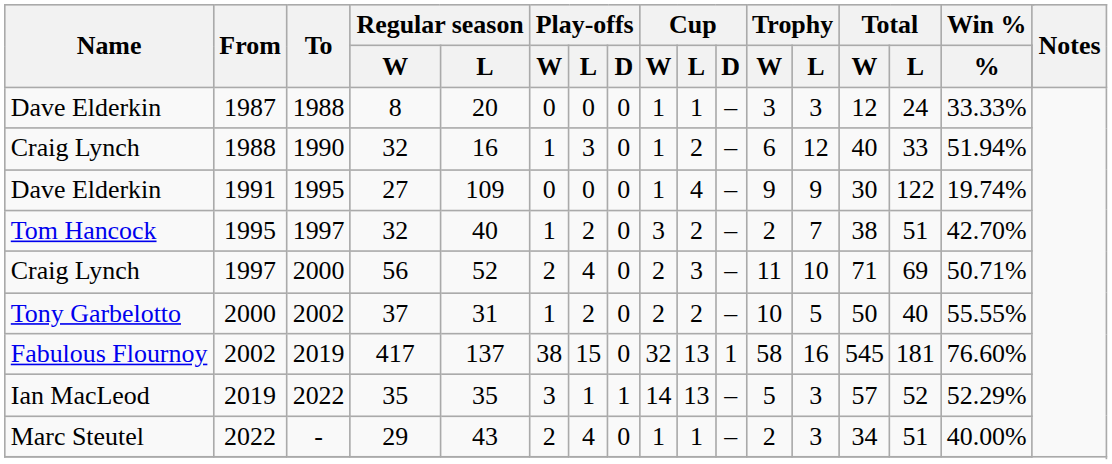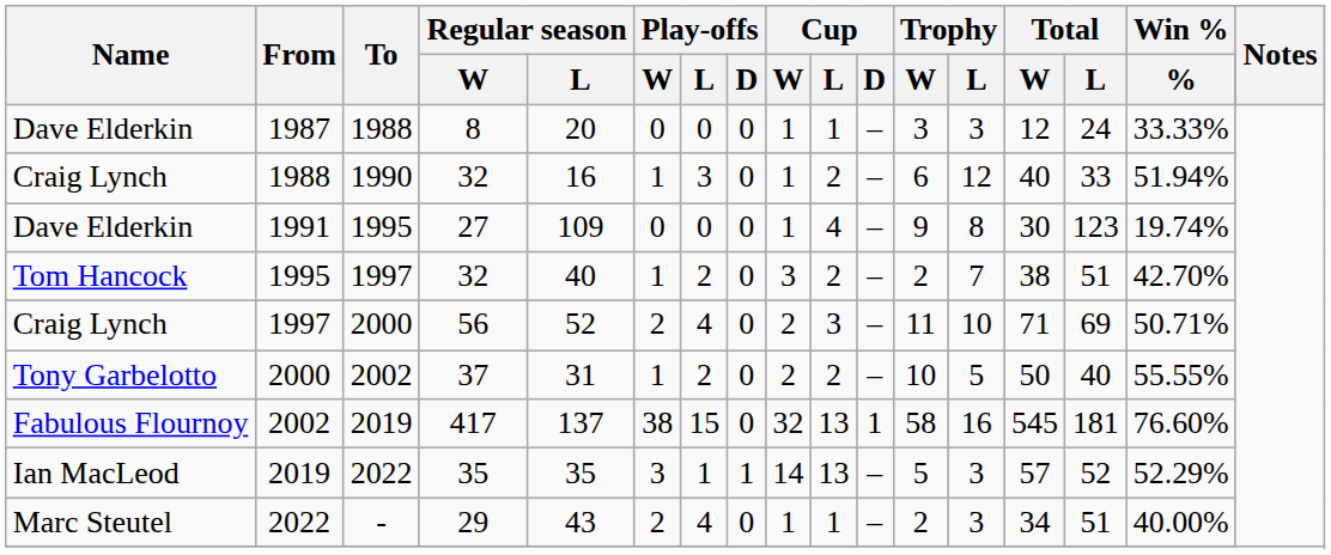1991 | Trophy / L: 9 -> 8
1991 | Total / L: 122 -> 123
